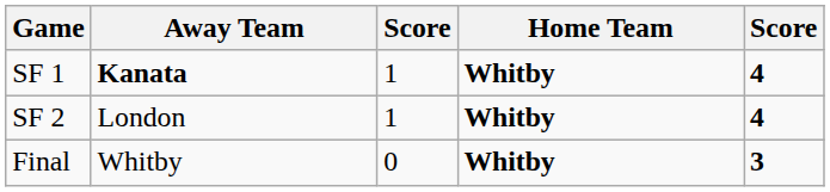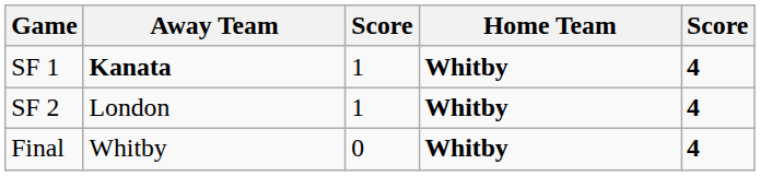Final | column 5: 3 -> 4
